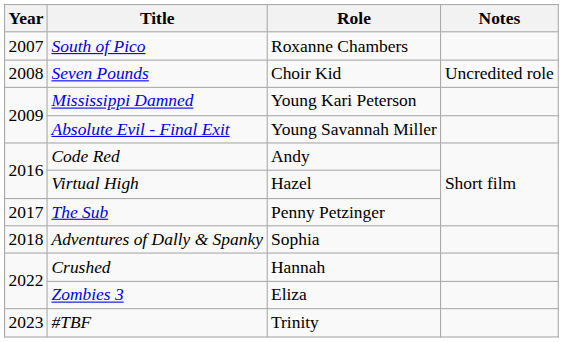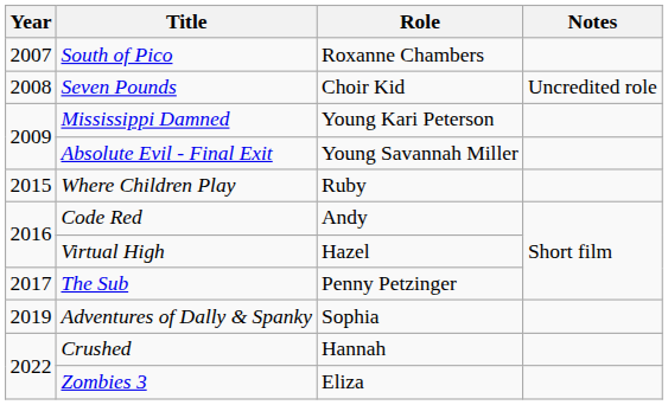+ row: 2015 | Where Children Play | Ruby
Adventures of Dally & Spanky | Year: 2018 -> 2019
- row: 2023 | #TBF | Trinity
